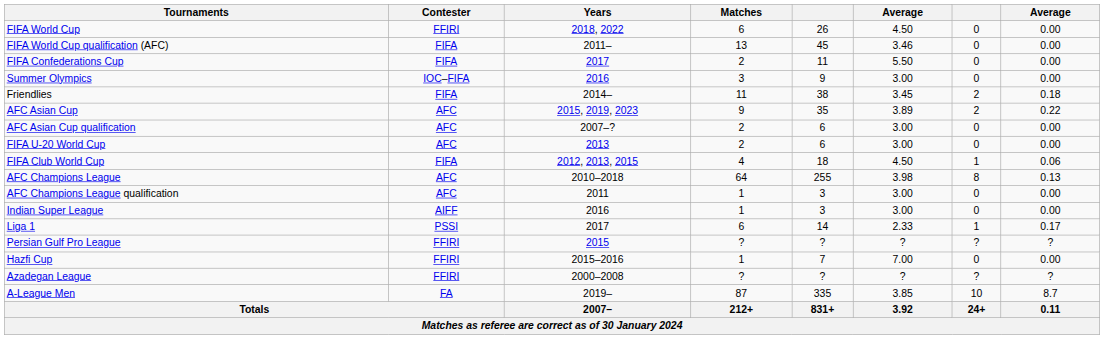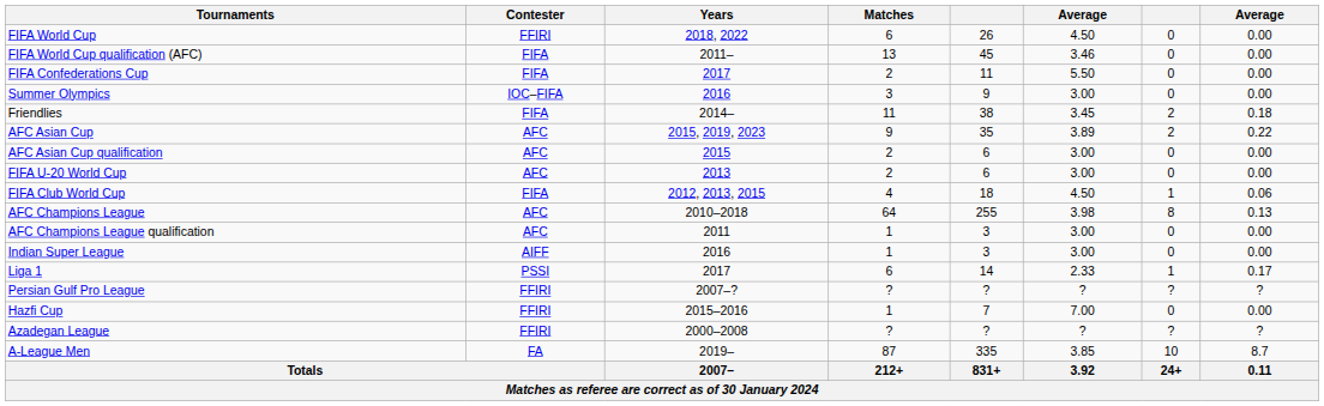AFC Asian Cup qualification | Years: 2007–? -> 2015
Persian Gulf Pro League | Years: 2015 -> 2007–?
